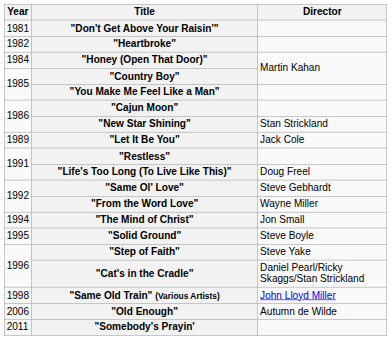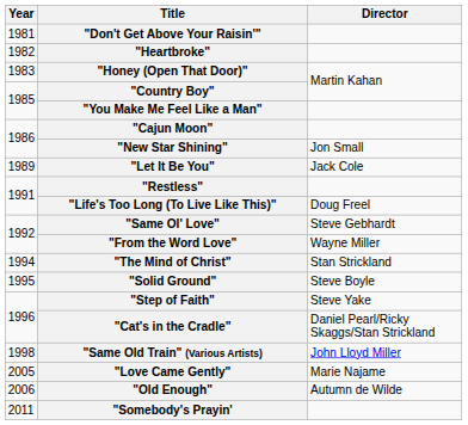"Honey (Open That Door)" | Year: 1984 -> 1983
"New Star Shining" | Director: Stan Strickland -> Jon Small
"The Mind of Christ" | Director: Jon Small -> Stan Strickland
+ row: 2005 | "Love Came Gently" | Marie Najame
